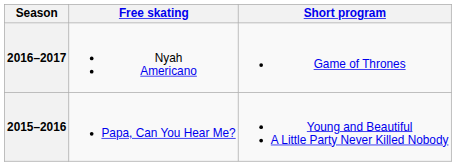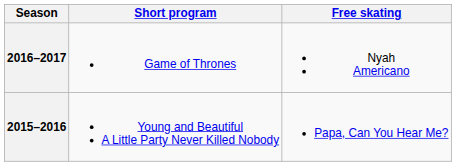columns swapped: Short program <-> Free skating
